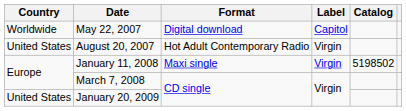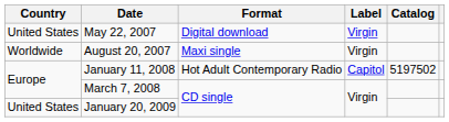May 22, 2007 | Country: Worldwide -> United States
May 22, 2007 | Label: Capitol -> Virgin
August 20, 2007 | Country: United States -> Worldwide
August 20, 2007 | Format: Hot Adult Contemporary Radio -> Maxi single
January 11, 2008 | Format: Maxi single -> Hot Adult Contemporary Radio
January 11, 2008 | Label: Virgin -> Capitol
January 11, 2008 | Catalog: 5198502 -> 5197502
